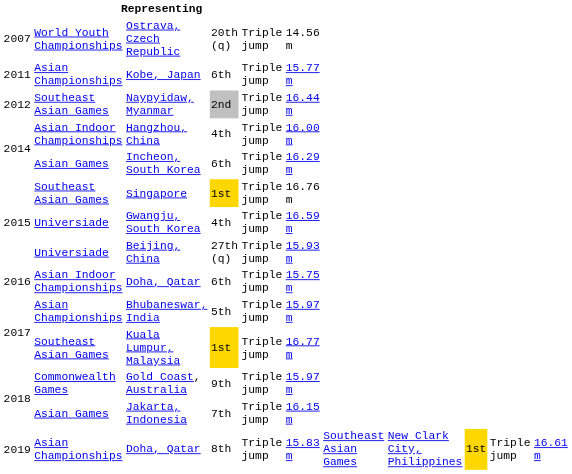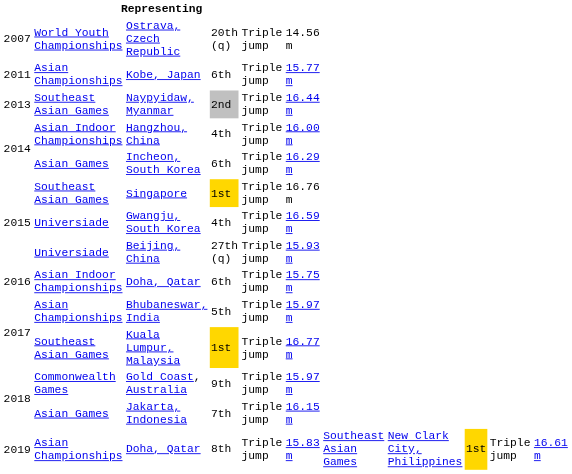Naypyidaw, Myanmar | column 1: 2012 -> 2013
